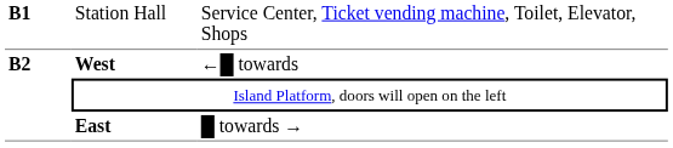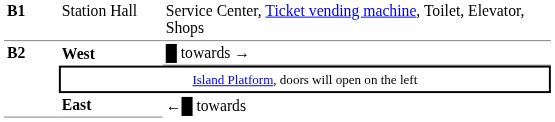West | column 3: ←█ towards -> █ towards →
East | column 3: █ towards → -> ←█ towards
